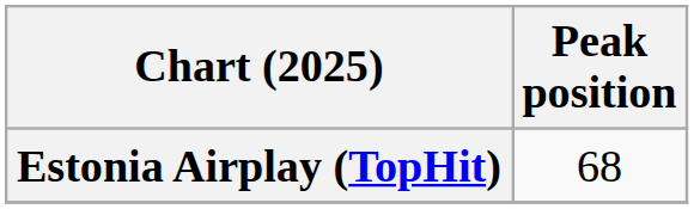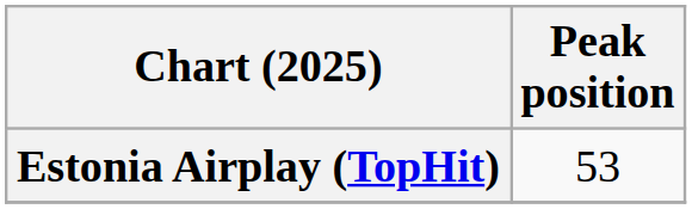Estonia Airplay (TopHit) | Peak position: 68 -> 53
